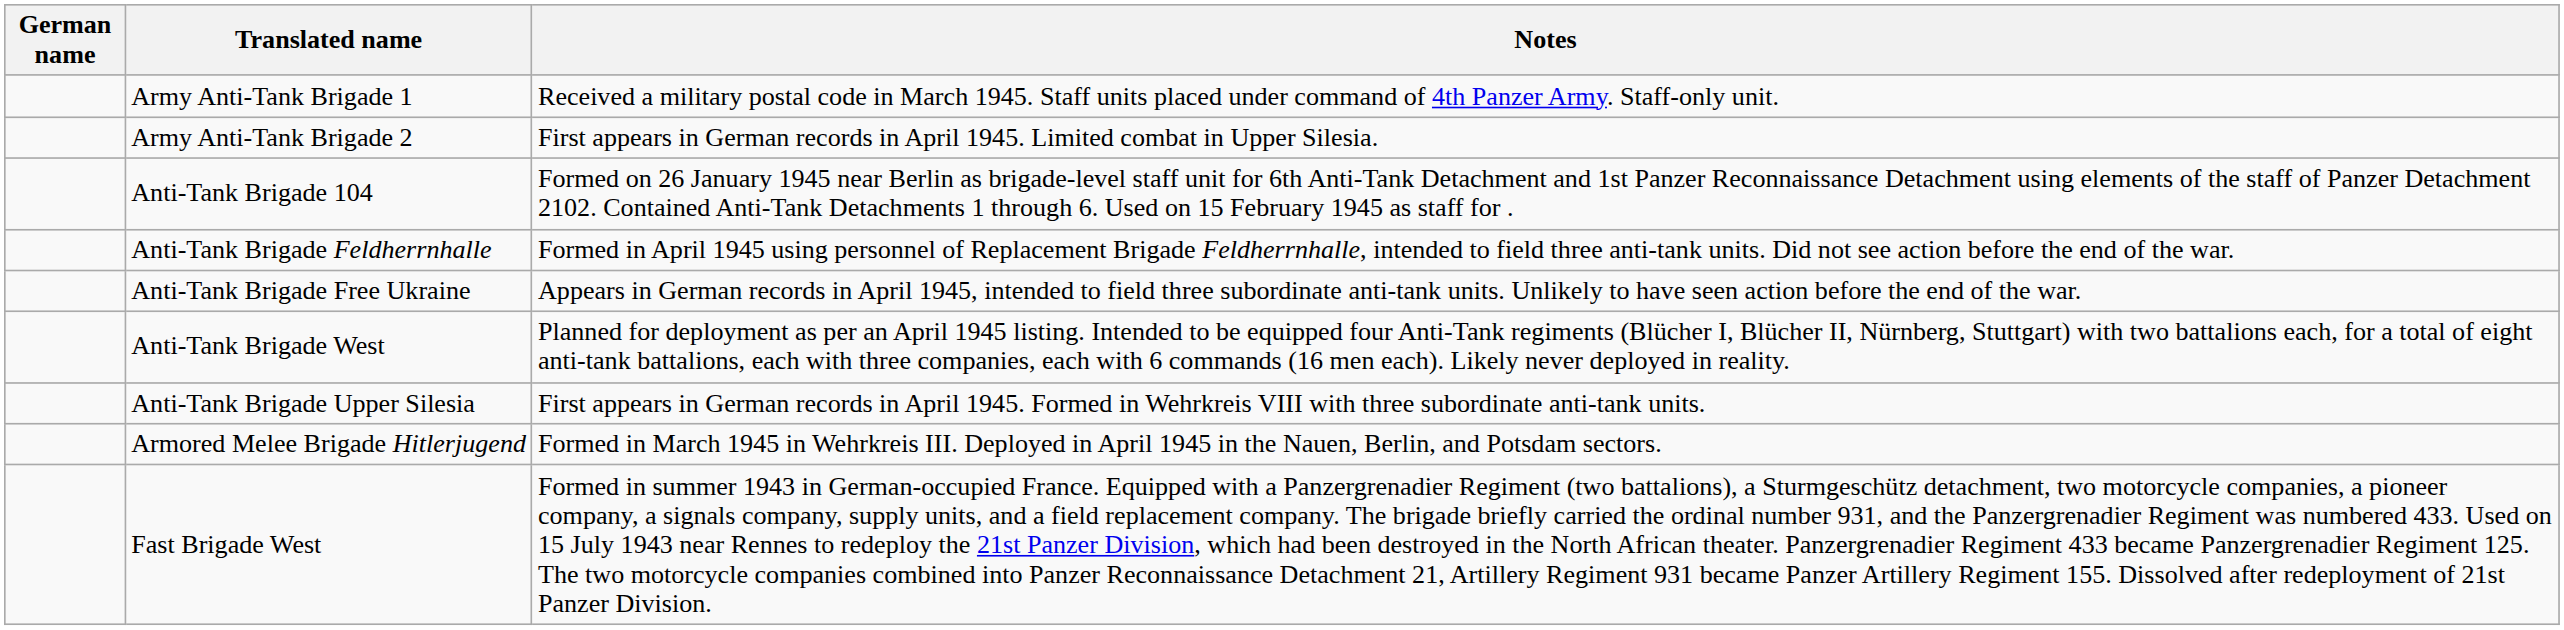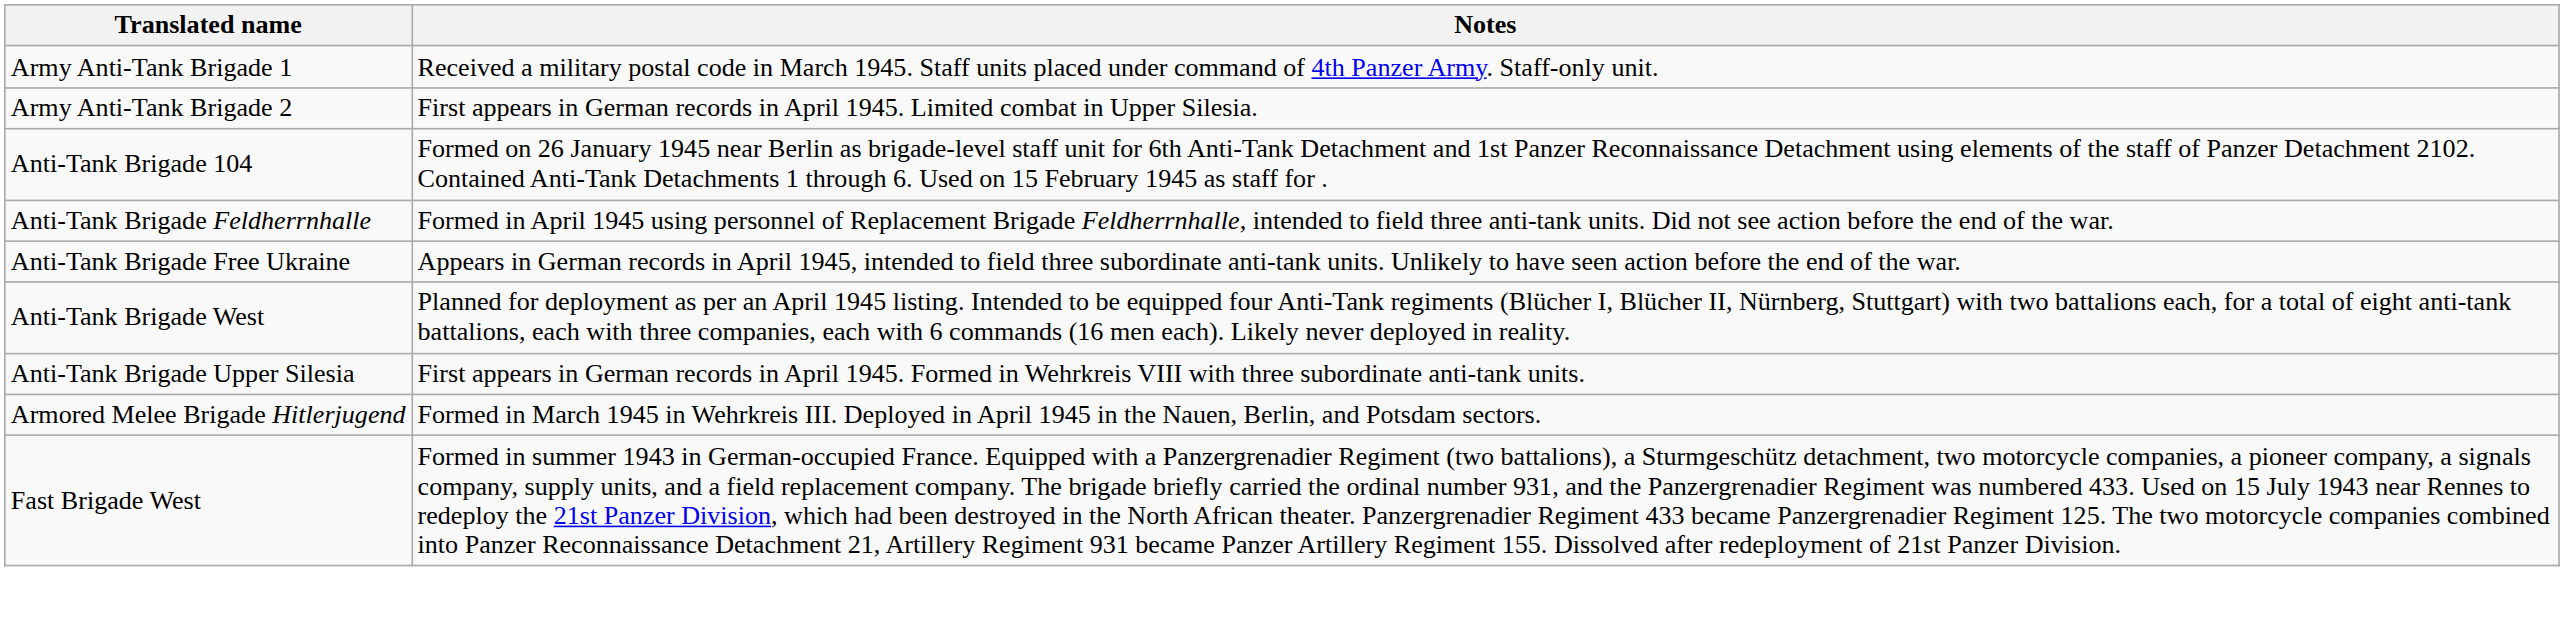- column: German name
